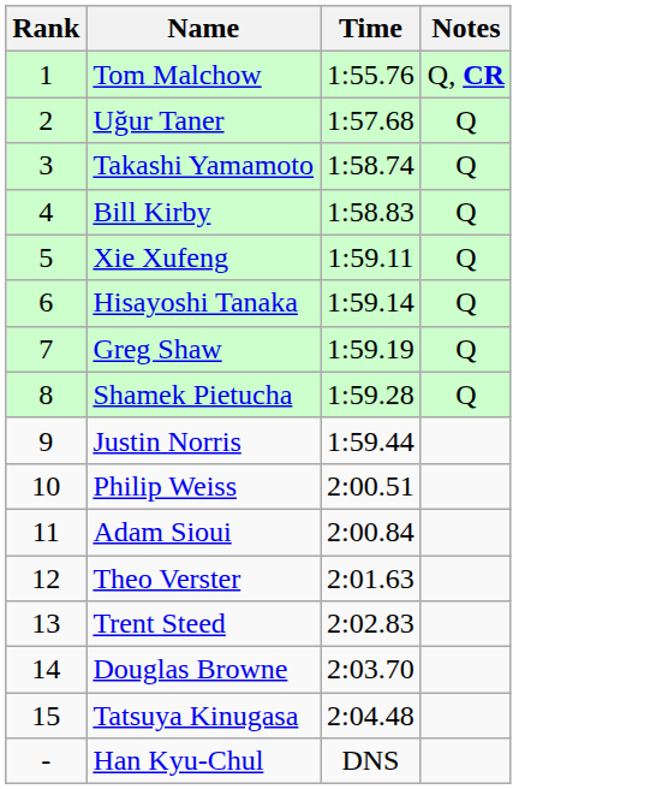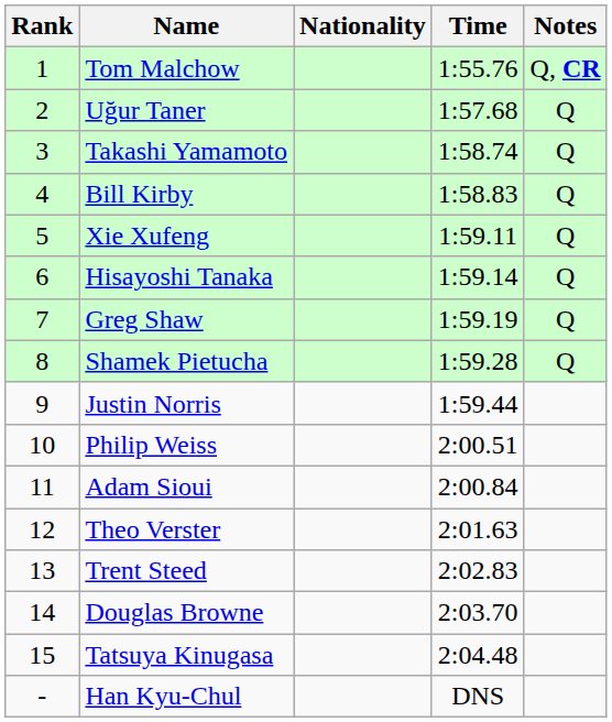+ column: Nationality
